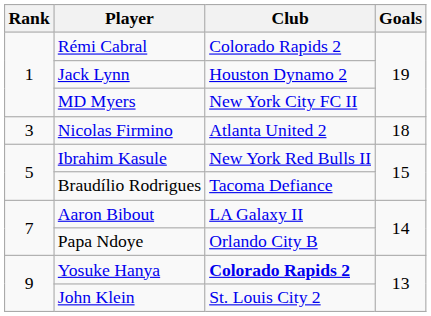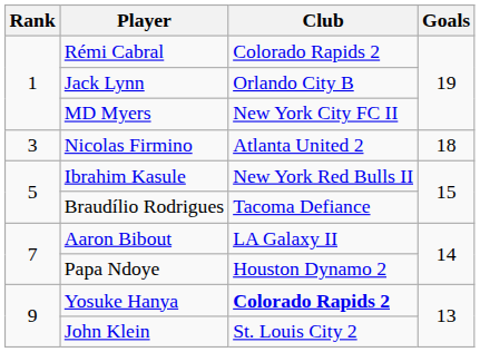Jack Lynn | Club: Houston Dynamo 2 -> Orlando City B
Papa Ndoye | Club: Orlando City B -> Houston Dynamo 2
